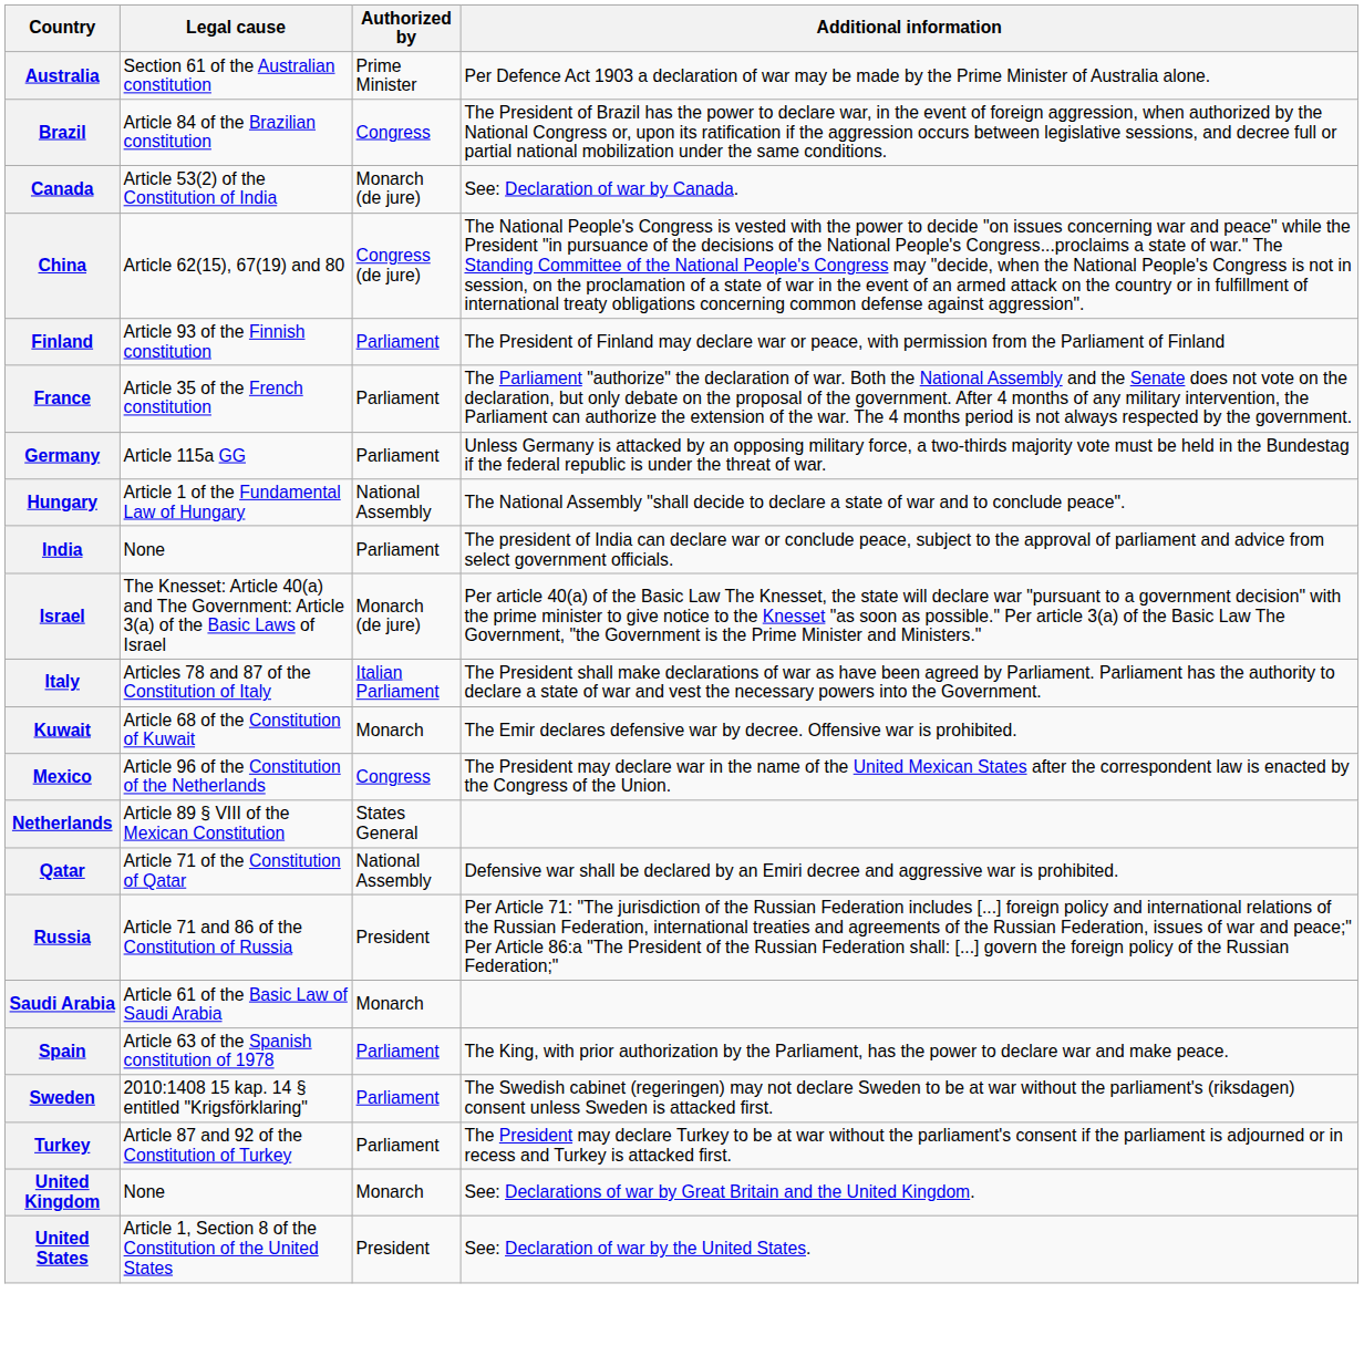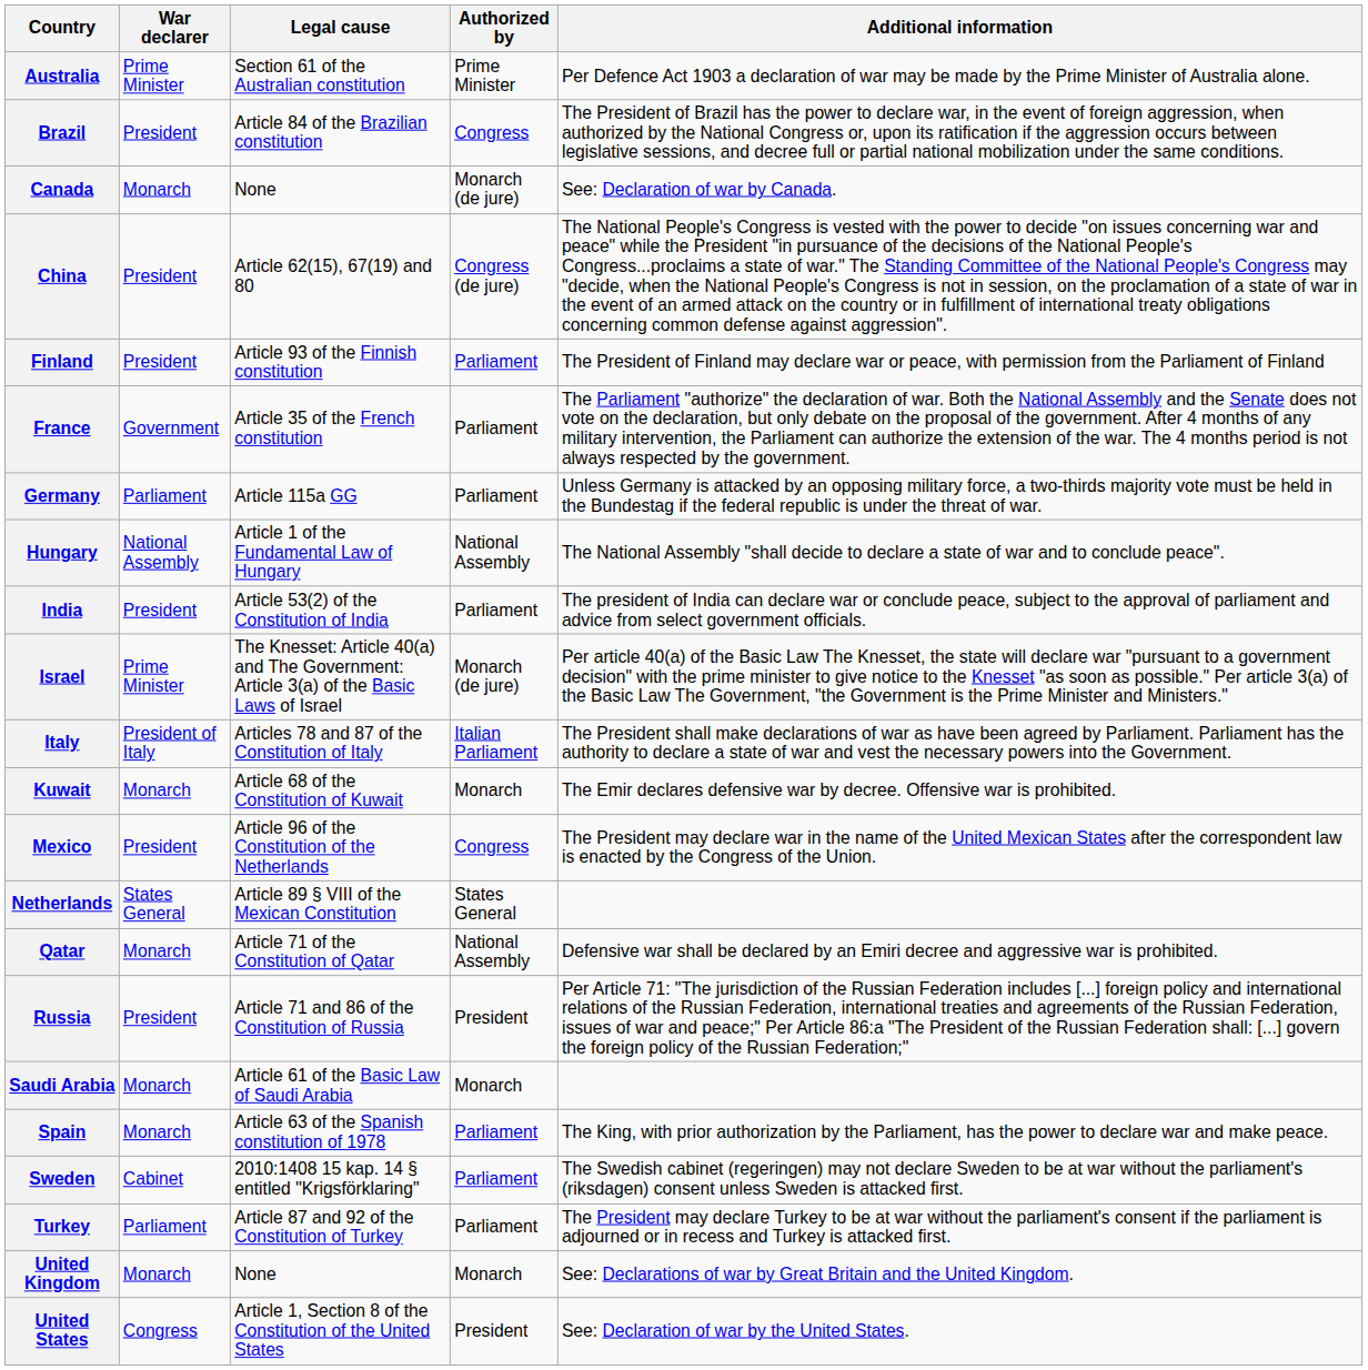+ column: War declarer | Prime Minister | President | Monarch | President | President | Government | Parliament | National Assembly | President | Prime Minister | President of Italy | Monarch | President | States General | Monarch | President | Monarch | Monarch | Cabinet | Parliament | Monarch | Congress
Canada | Legal cause: Article 53(2) of the Constitution of India -> None
India | Legal cause: None -> Article 53(2) of the Constitution of India
